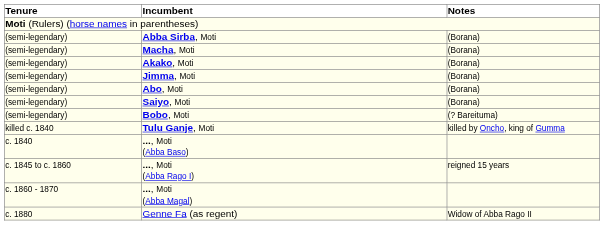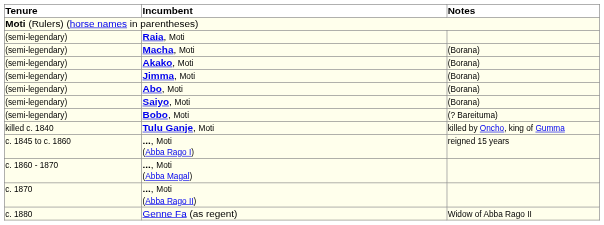- row: (semi-legendary) | Abba Sirba, Moti | (Borana)
+ row: (semi-legendary) | Raia, Moti
- row: c. 1840 | ..., Moti (Abba Baso)
+ row: c. 1870 | ..., Moti (Abba Rago II)
